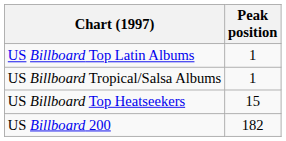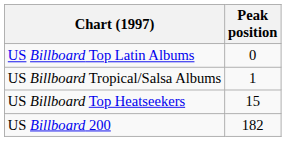US Billboard Top Latin Albums | Peak position: 1 -> 0
